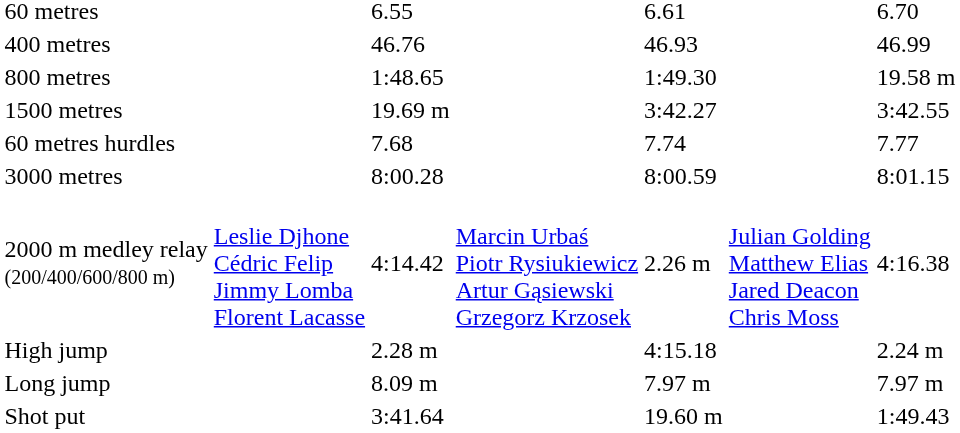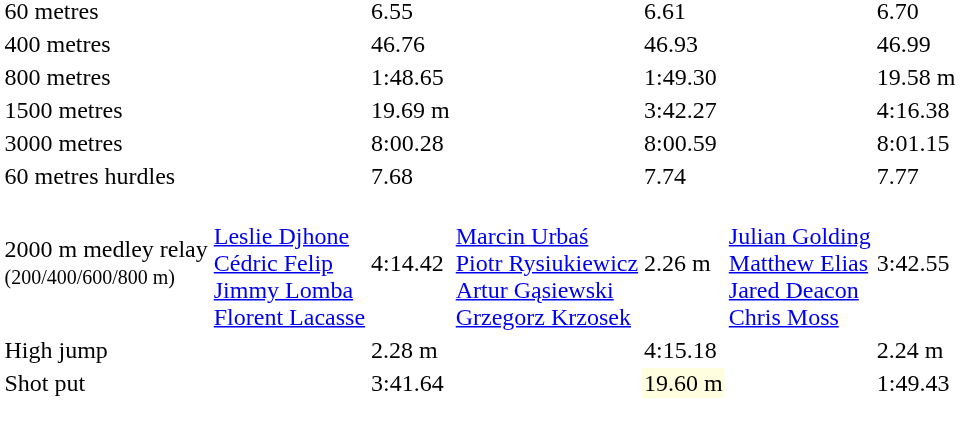1500 metres | column 7: 3:42.55 -> 4:16.38
rows swapped: 3000 metres <-> 60 metres hurdles
2000 m medley relay (200/400/600/800 m) | column 7: 4:16.38 -> 3:42.55
- row: Long jump | 8.09 m | 7.97 m | 7.97 m
Shot put | column 5: no background -> lightyellow background
